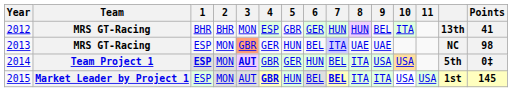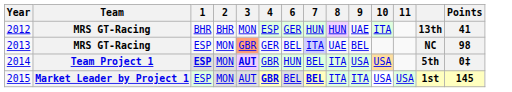- column: 5 | GBR | HUN | GER | HUN
2012 | 9: BEL -> UAE
2013 | 9: UAE -> BEL
